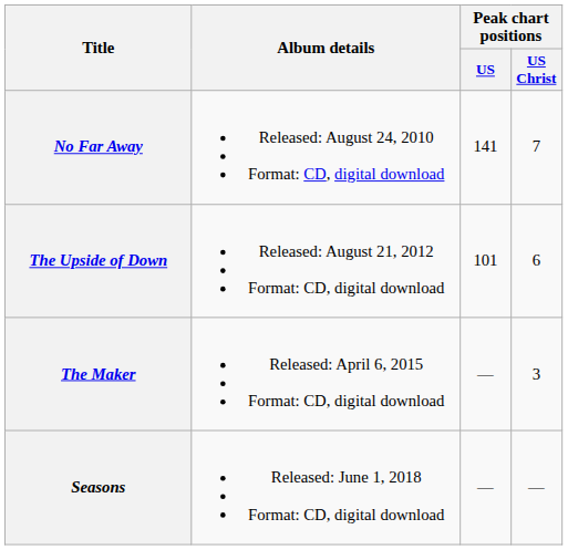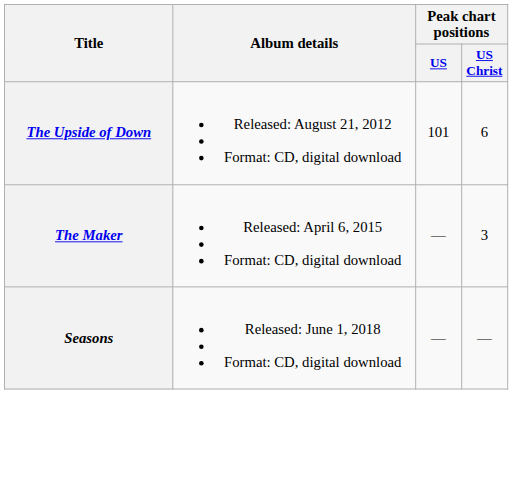- row: No Far Away | Released: August 24, 2010 Format: CD, digital download | 141 | 7
